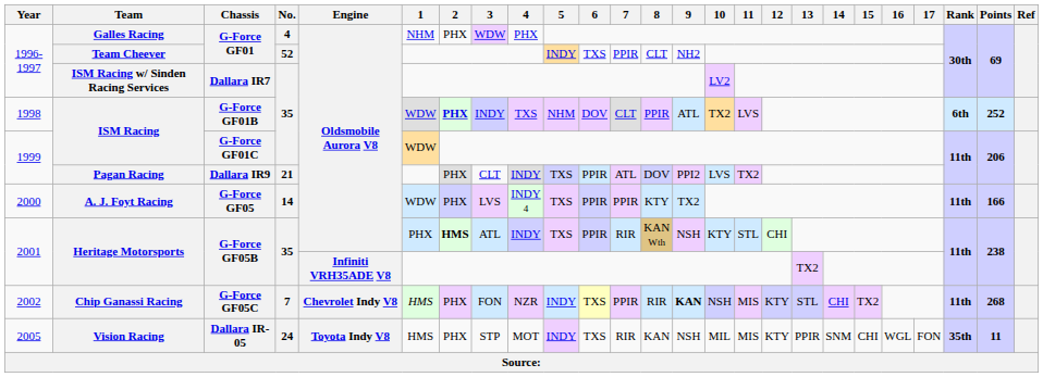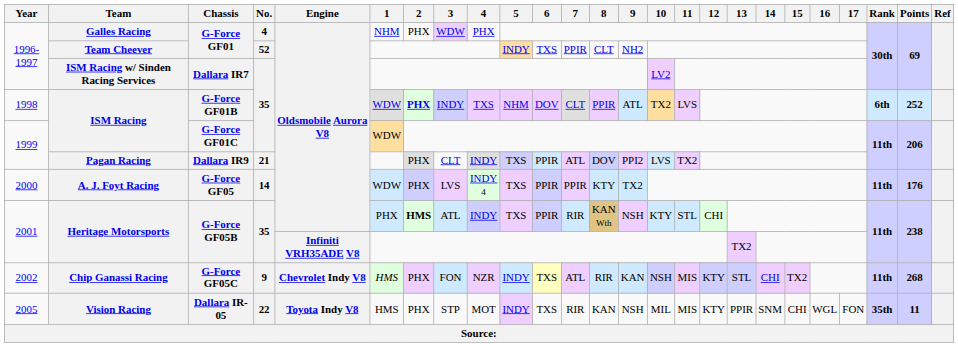A. J. Foyt Racing | Points: 166 -> 176
Chip Ganassi Racing | No.: 7 -> 9
Chip Ganassi Racing | 7: PPIR -> ATL
Chip Ganassi Racing | 9: bold -> normal
Vision Racing | No.: 24 -> 22
